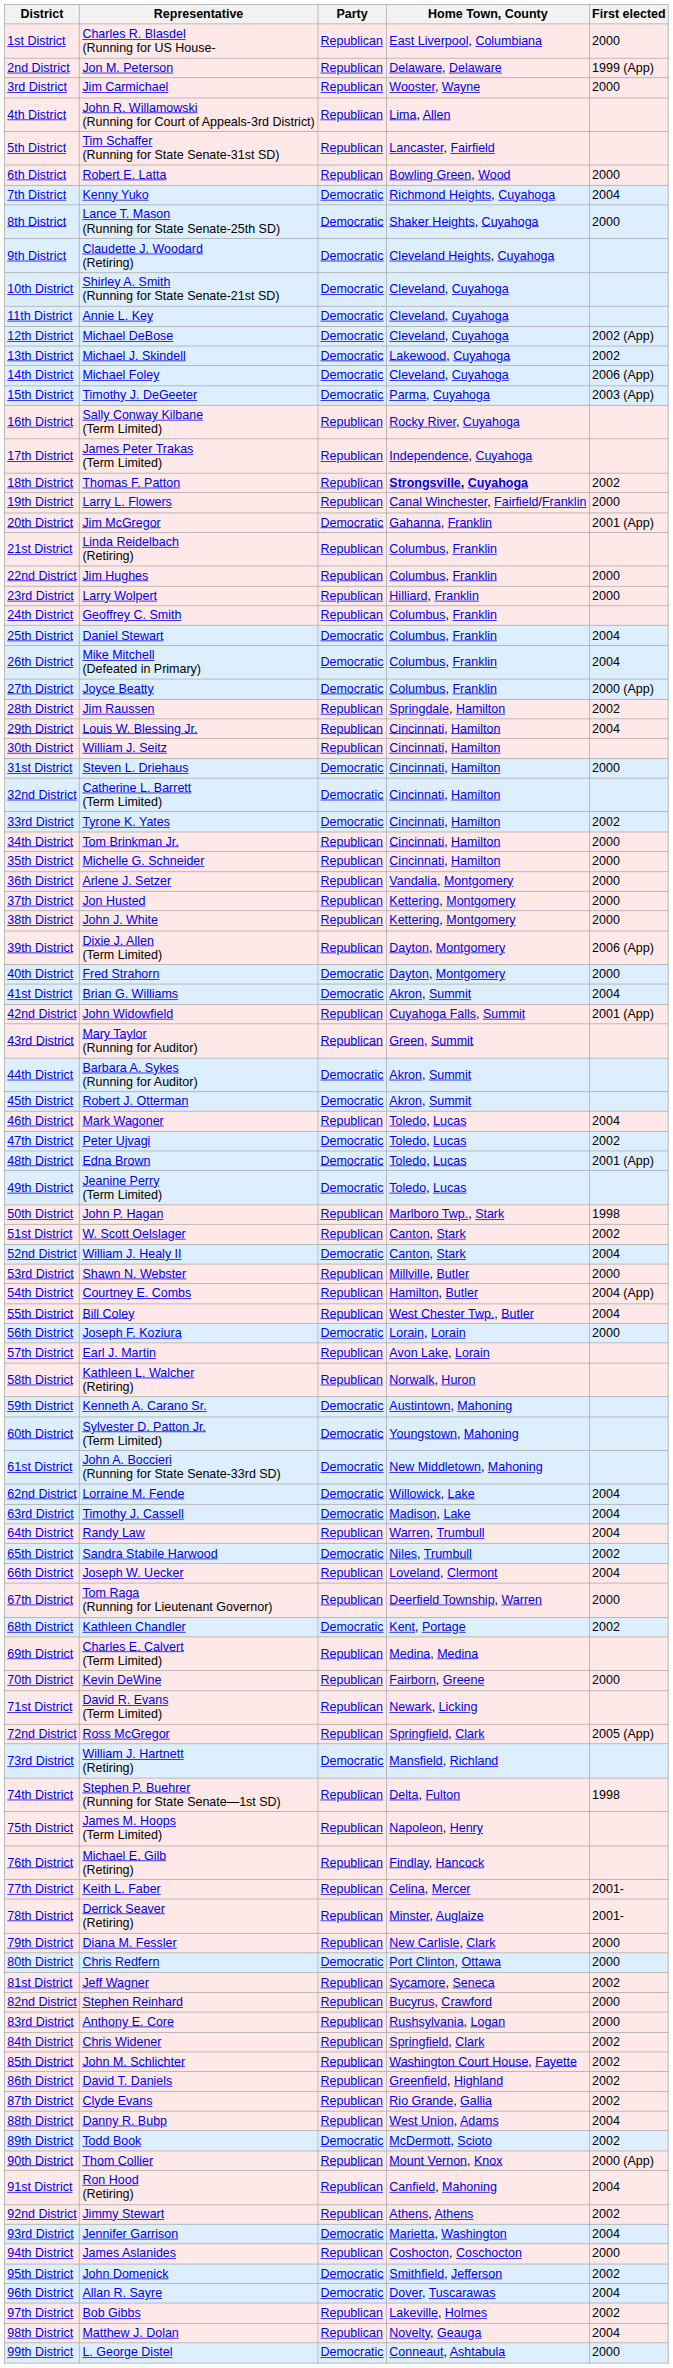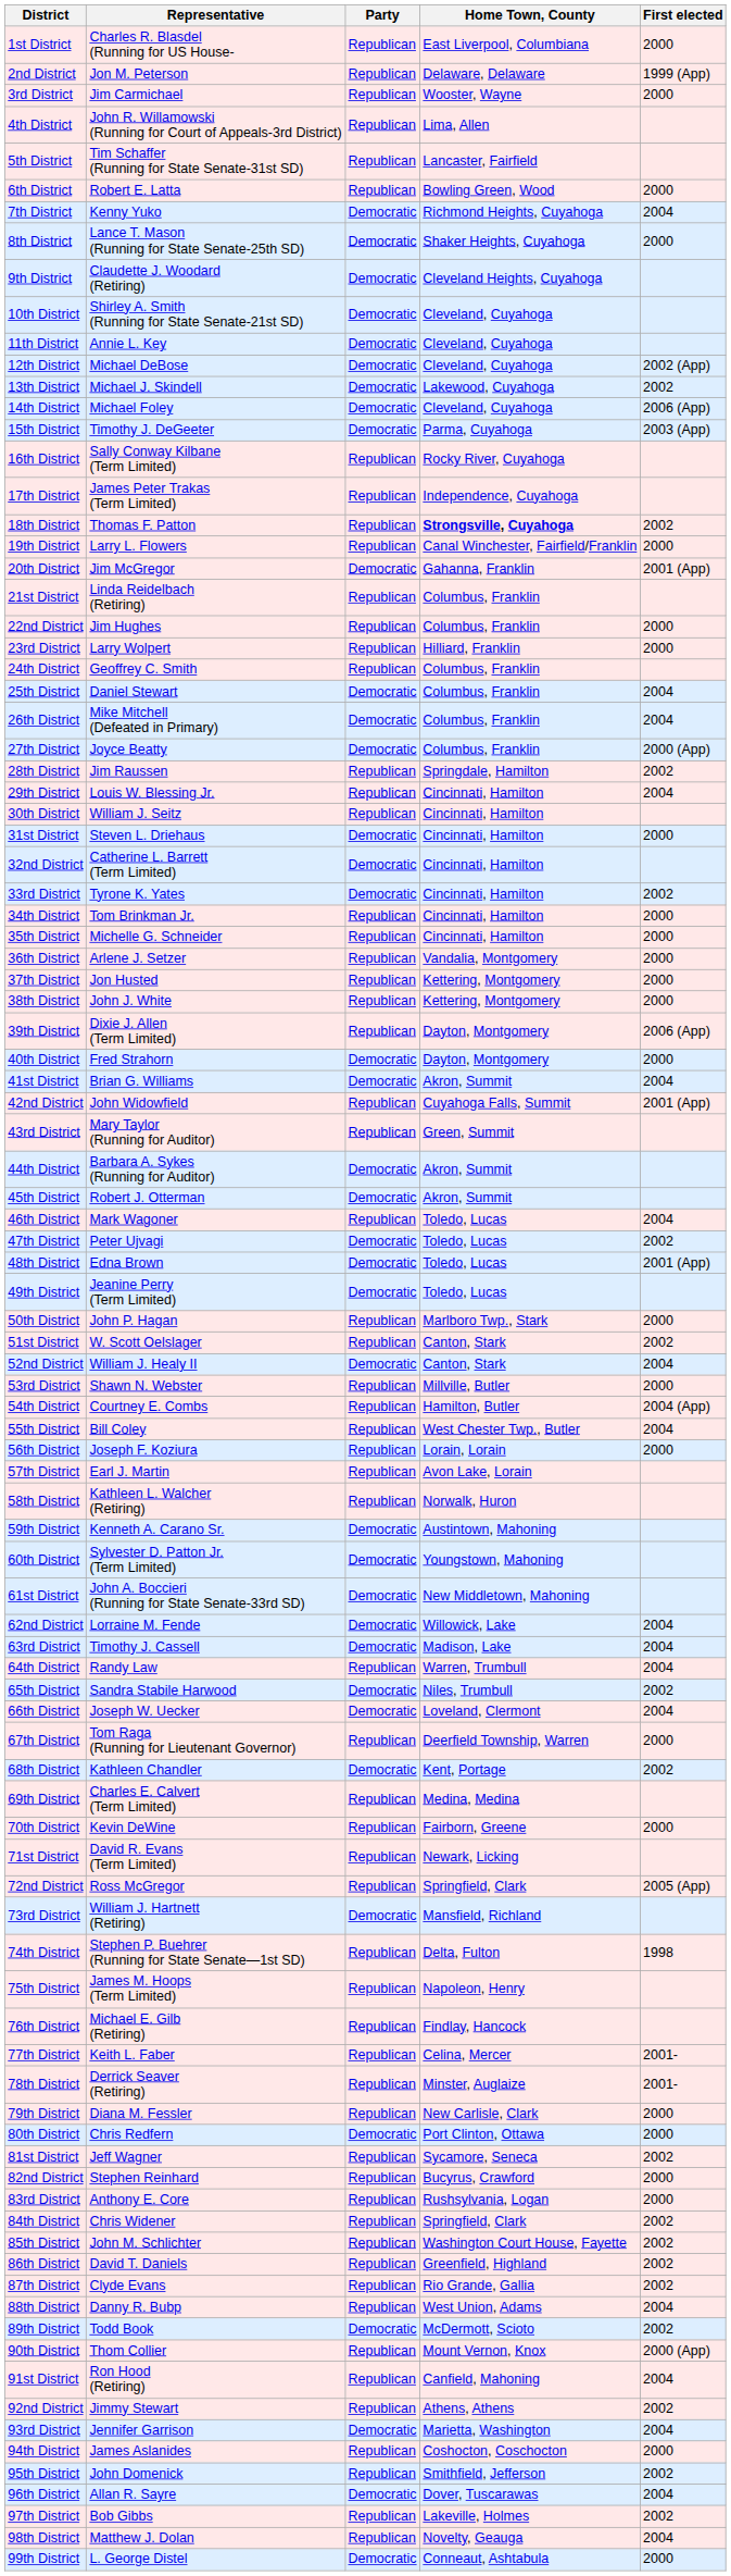50th District | First elected: 1998 -> 2000
56th District | Party: Democratic -> Republican
66th District | Party: Republican -> Democratic
95th District | Party: Democratic -> Republican
